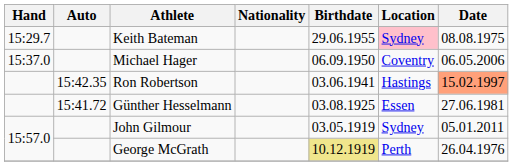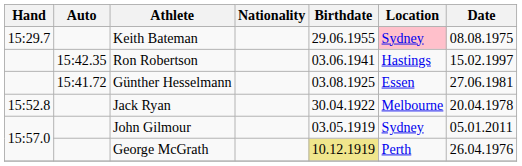- row: 15:37.0 | Michael Hager | 06.09.1950 | Coventry | 06.05.2006
Ron Robertson | Date: lightsalmon background -> no background
+ row: 15:52.8 | Jack Ryan | 30.04.1922 | Melbourne | 20.04.1978
